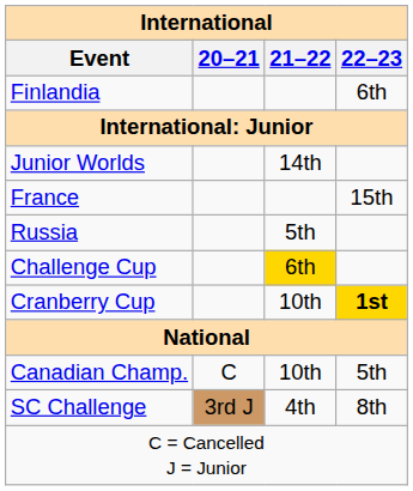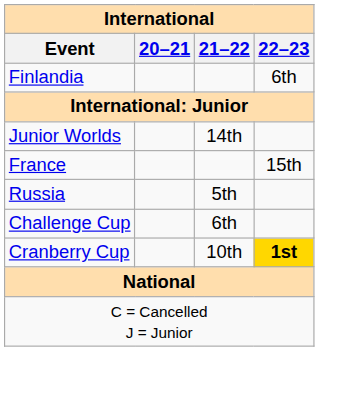Challenge Cup | 21–22: gold background -> no background
- row: Canadian Champ. | C | 10th | 5th
- row: SC Challenge | 3rd J | 4th | 8th
